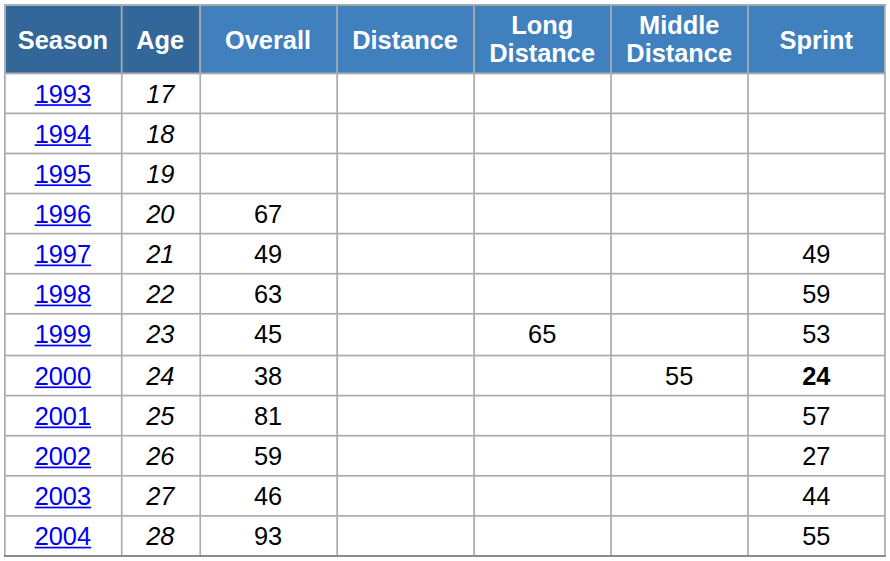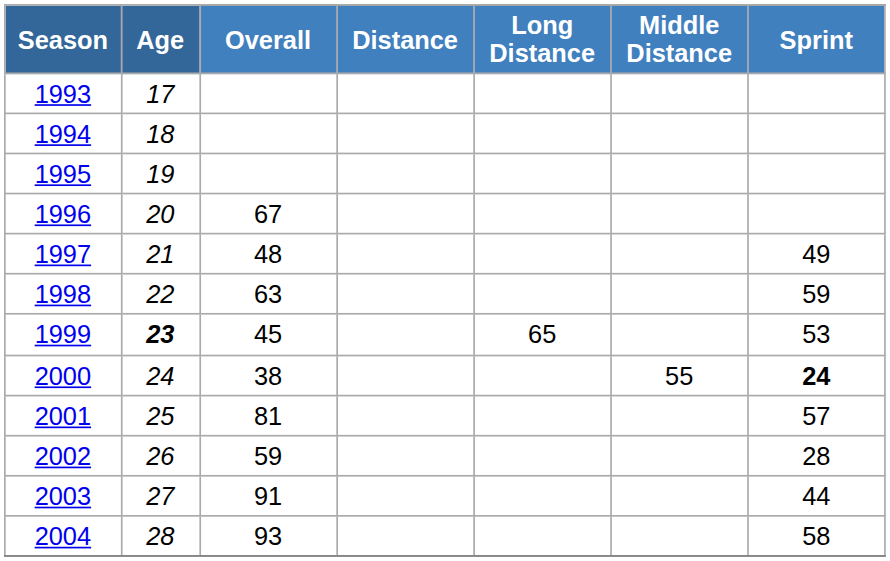1997 | Overall: 49 -> 48
1999 | Age: normal -> bold
2002 | Sprint: 27 -> 28
2003 | Overall: 46 -> 91
2004 | Sprint: 55 -> 58
